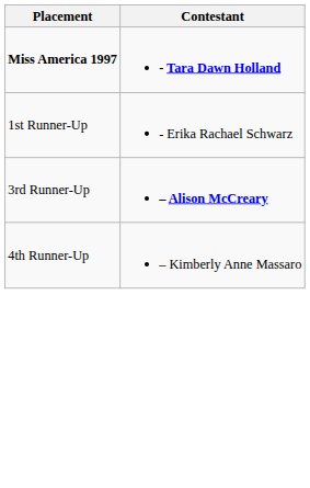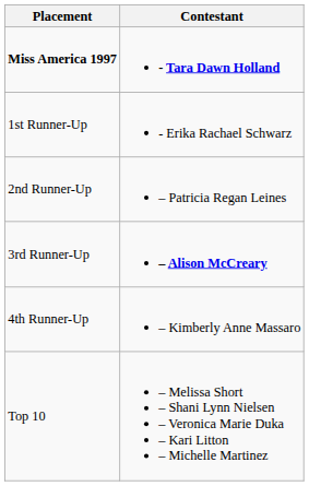+ row: 2nd Runner-Up | – Patricia Regan Leines
+ row: Top 10 | – Melissa Short – Shani Lynn Nielsen – Veronica Marie Duka – Kari Litton – Michelle Martinez
